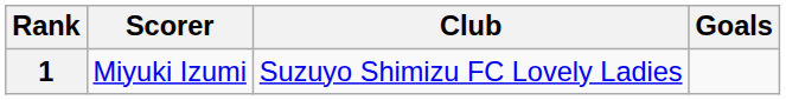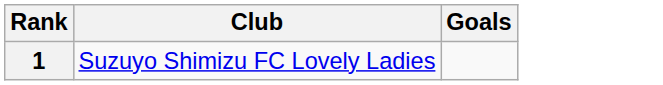- column: Scorer | Miyuki Izumi
